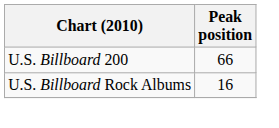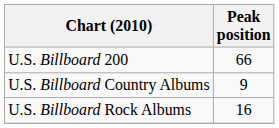+ row: U.S. Billboard Country Albums | 9
